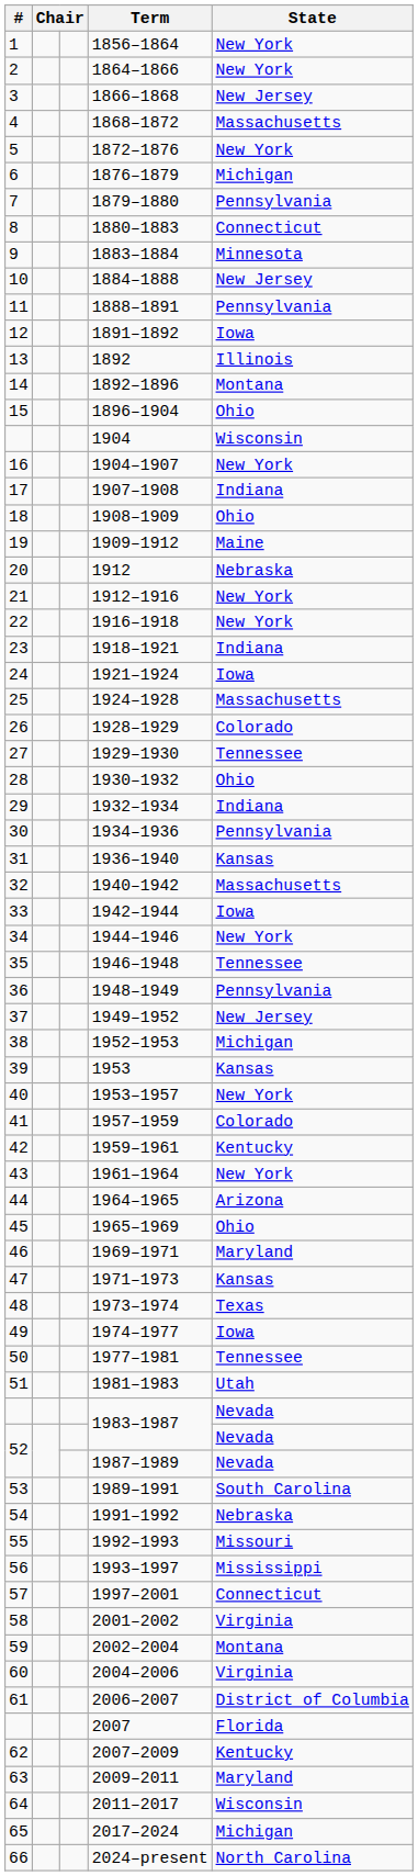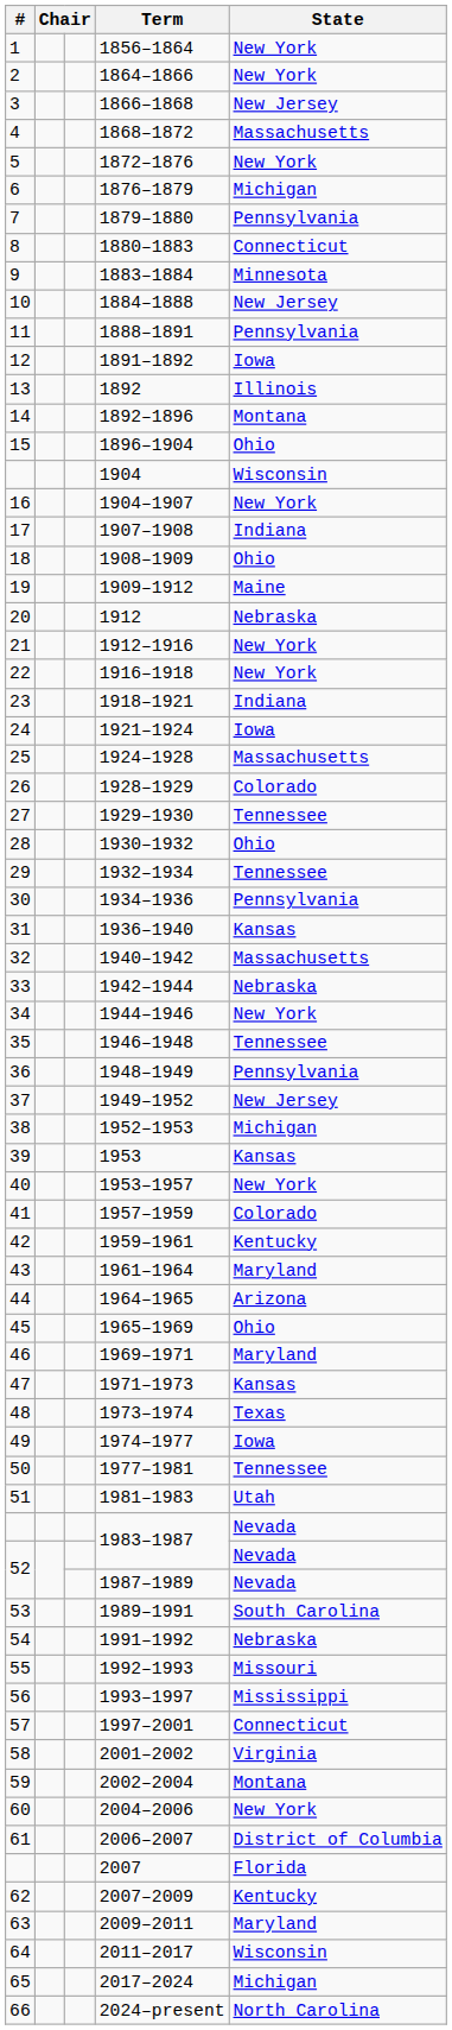1932–1934 | State: Indiana -> Tennessee
1942–1944 | State: Iowa -> Nebraska
1961–1964 | State: New York -> Maryland
2004–2006 | State: Virginia -> New York
